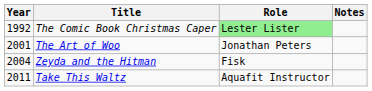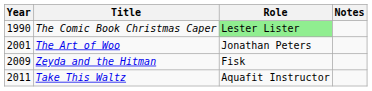The Comic Book Christmas Caper | Year: 1992 -> 1990
Zeyda and the Hitman | Year: 2004 -> 2009
